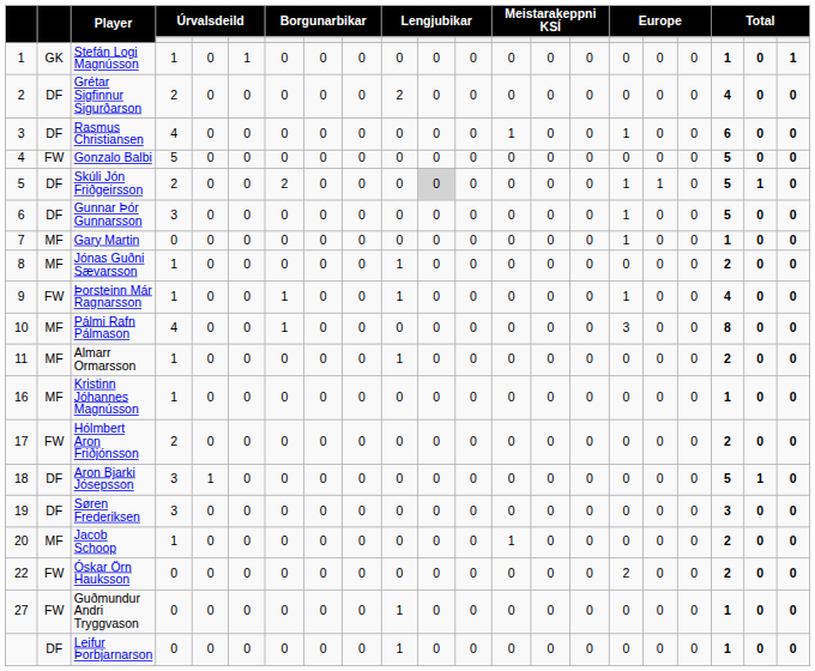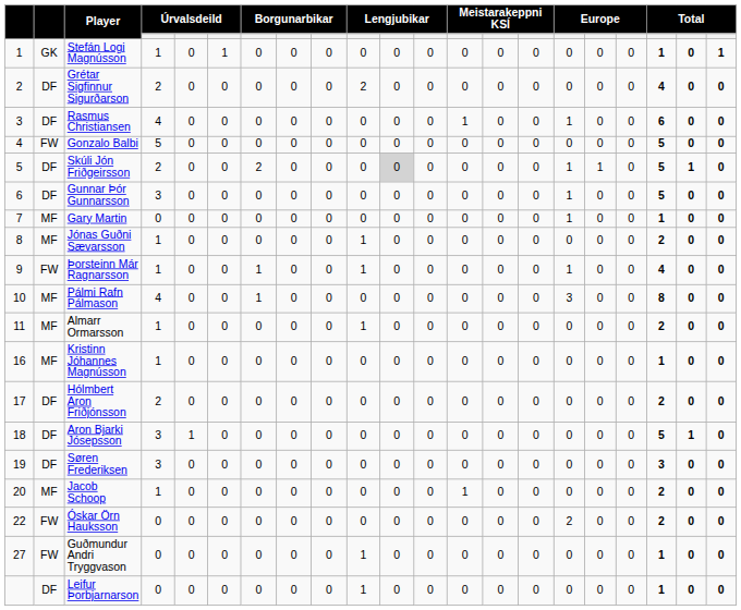Hólmbert Aron Friðjónsson | column 2: FW -> DF
